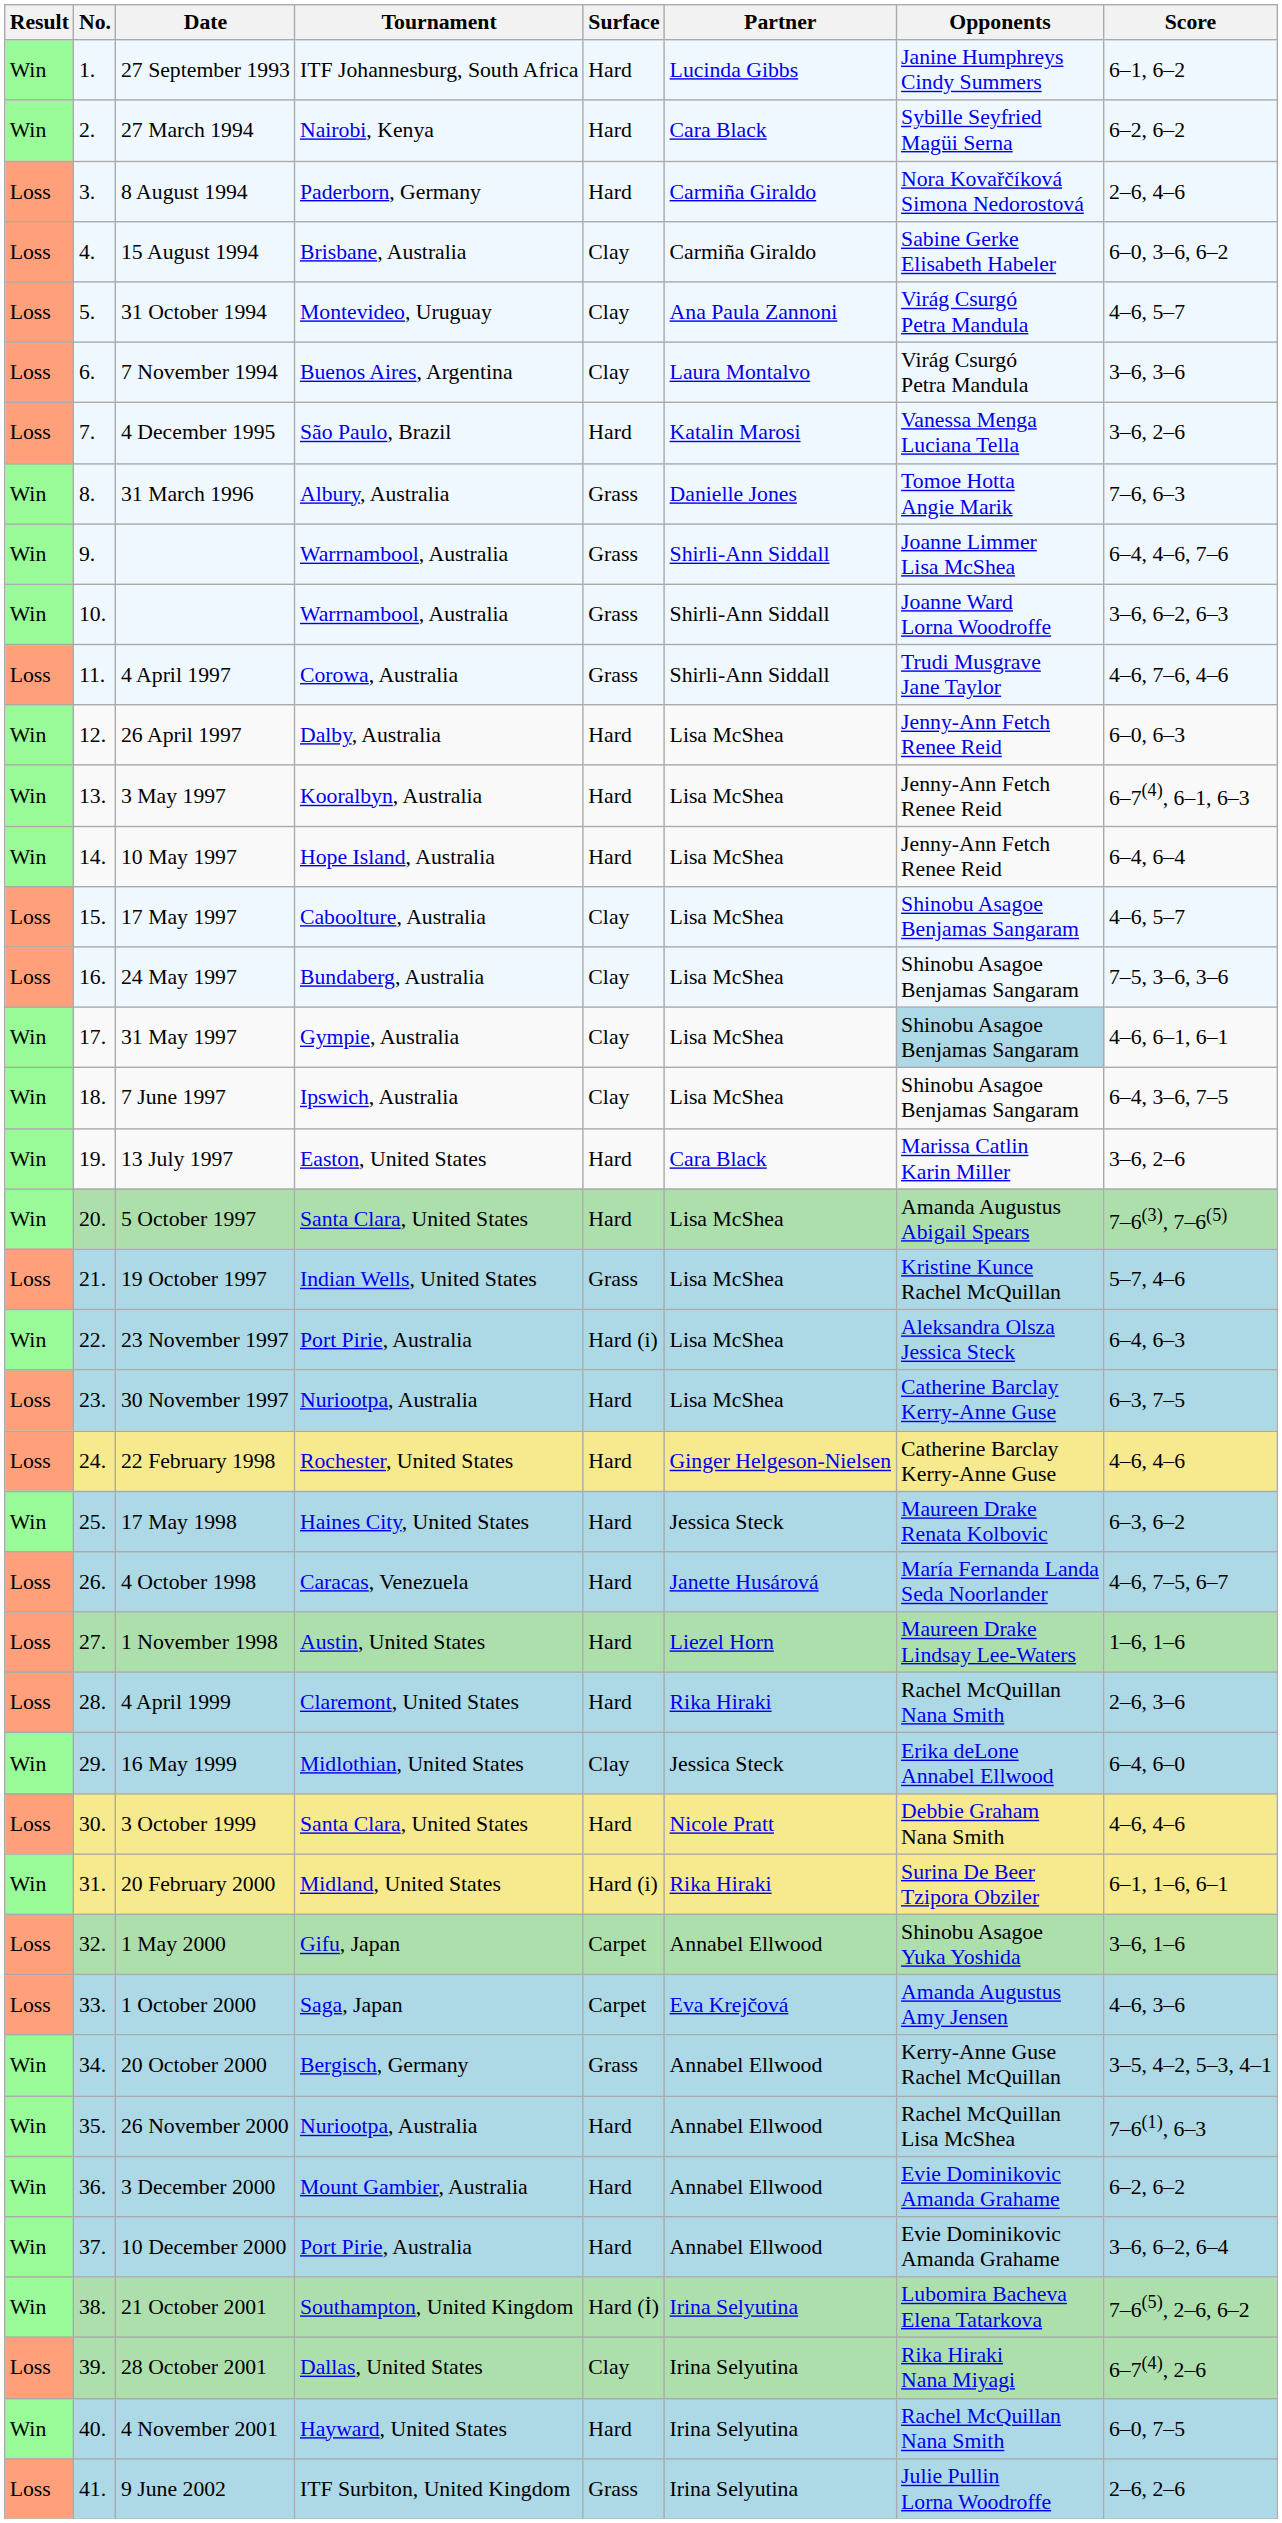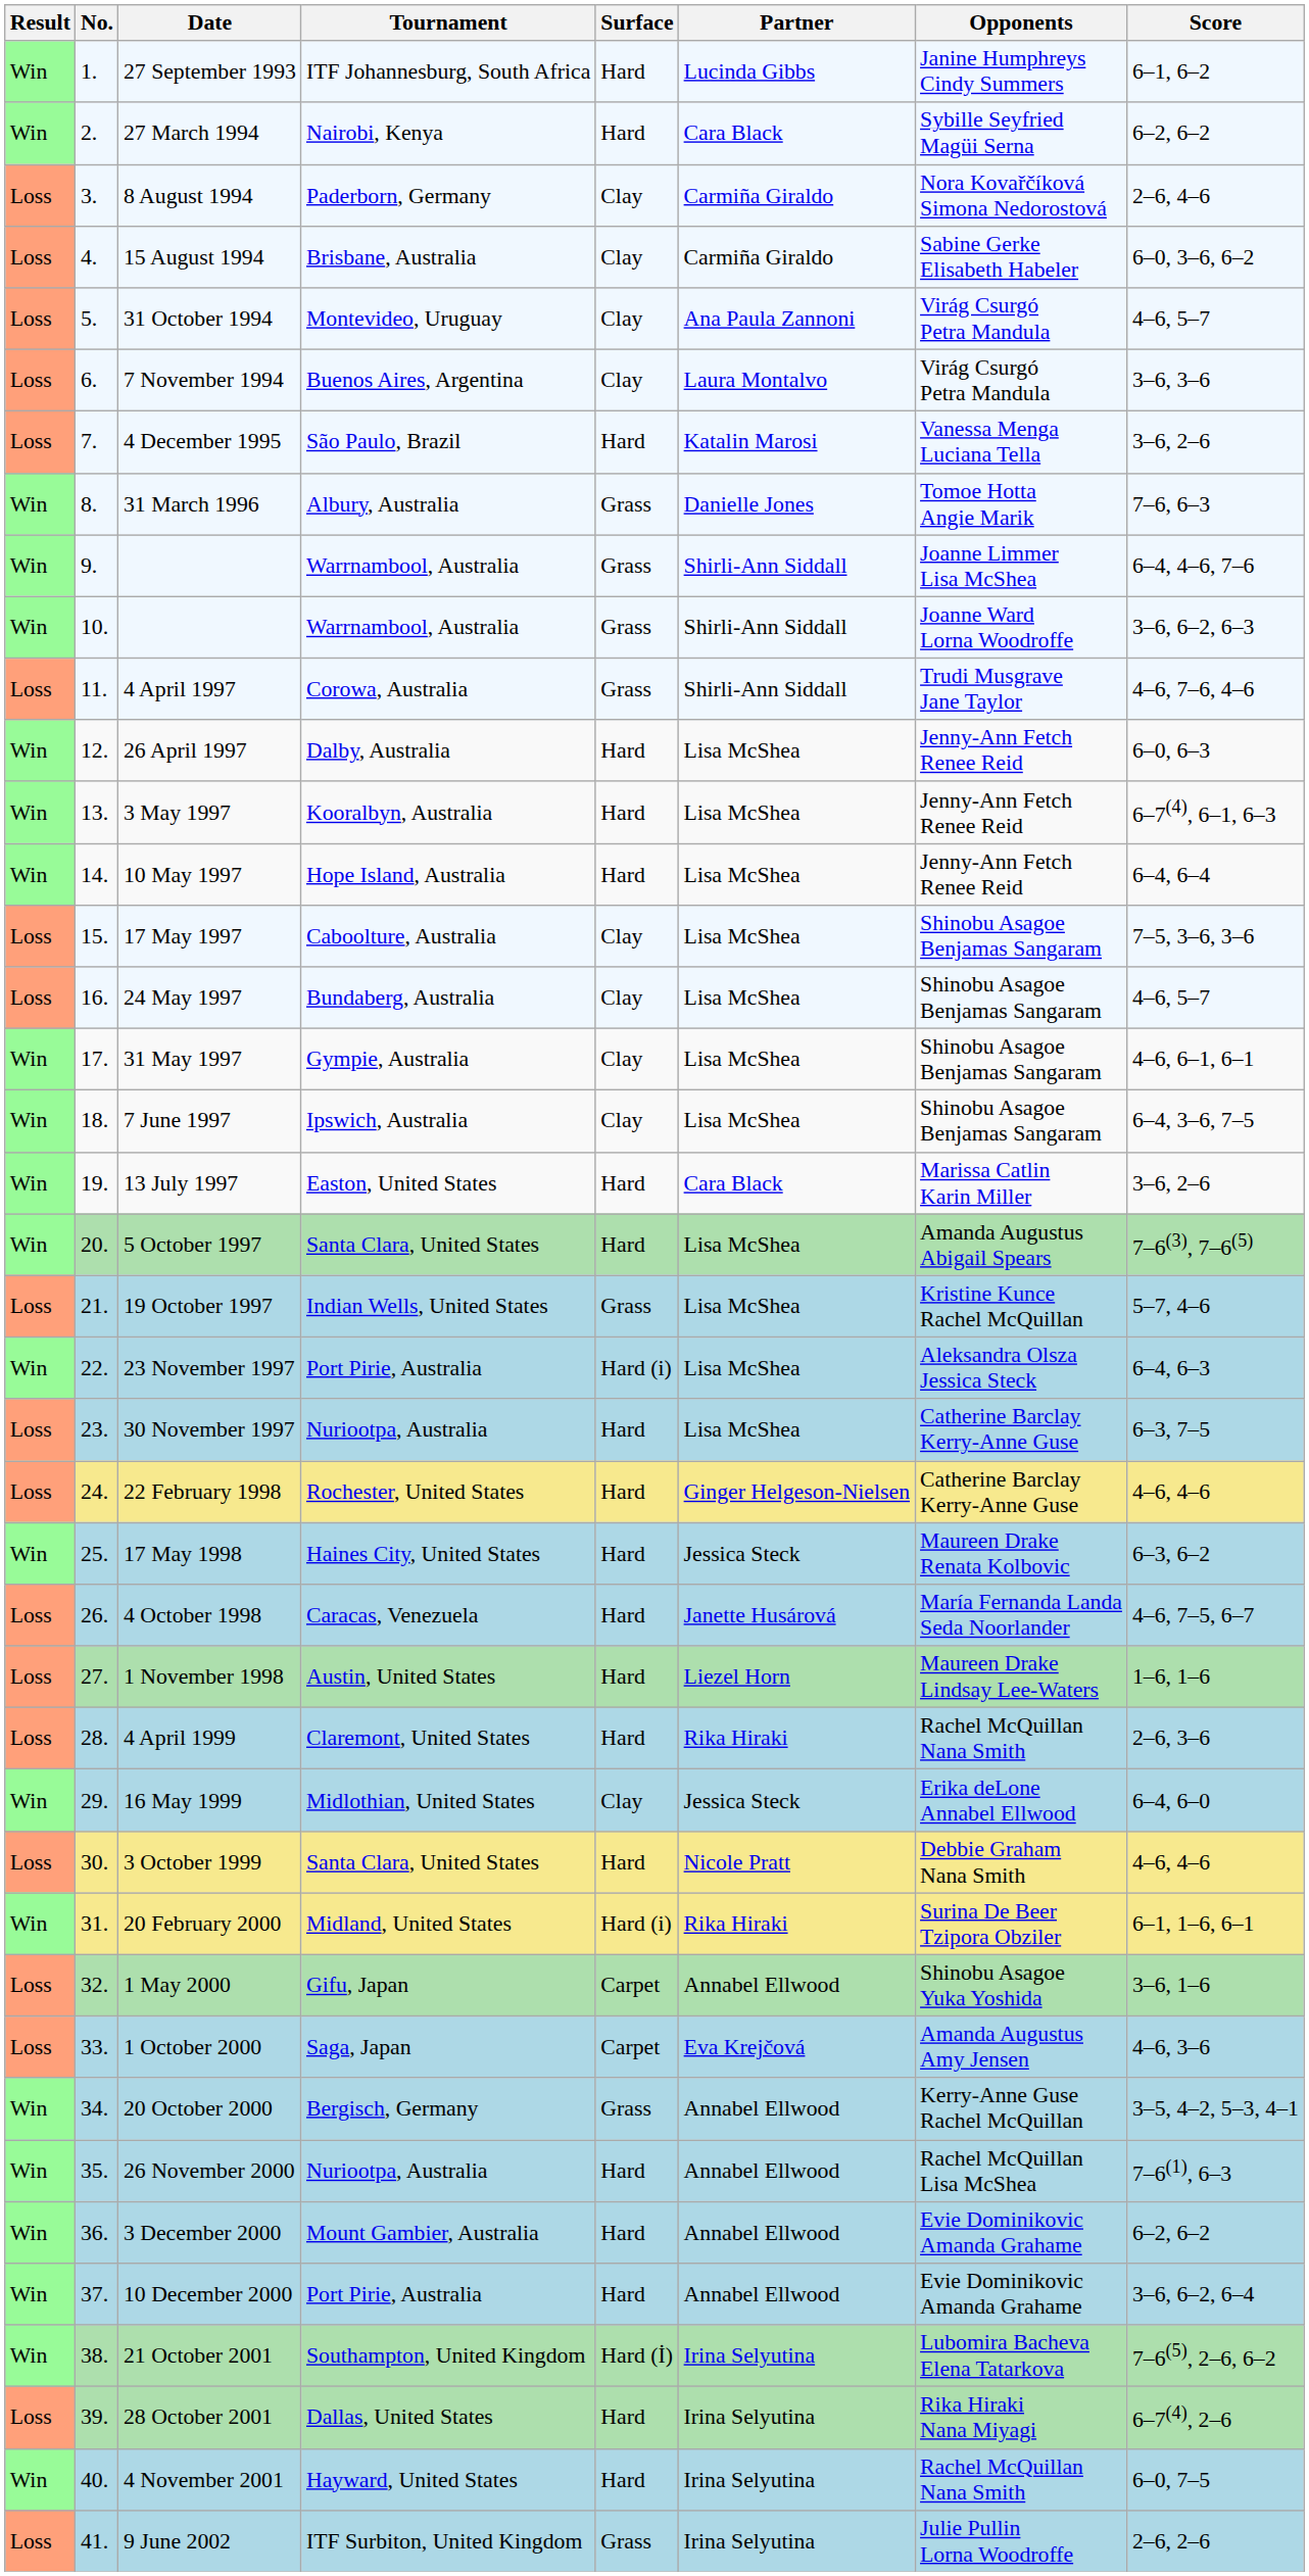8 August 1994 | Surface: Hard -> Clay
17 May 1997 | Score: 4–6, 5–7 -> 7–5, 3–6, 3–6
24 May 1997 | Score: 7–5, 3–6, 3–6 -> 4–6, 5–7
31 May 1997 | Opponents: lightblue background -> no background
28 October 2001 | Surface: Clay -> Hard
